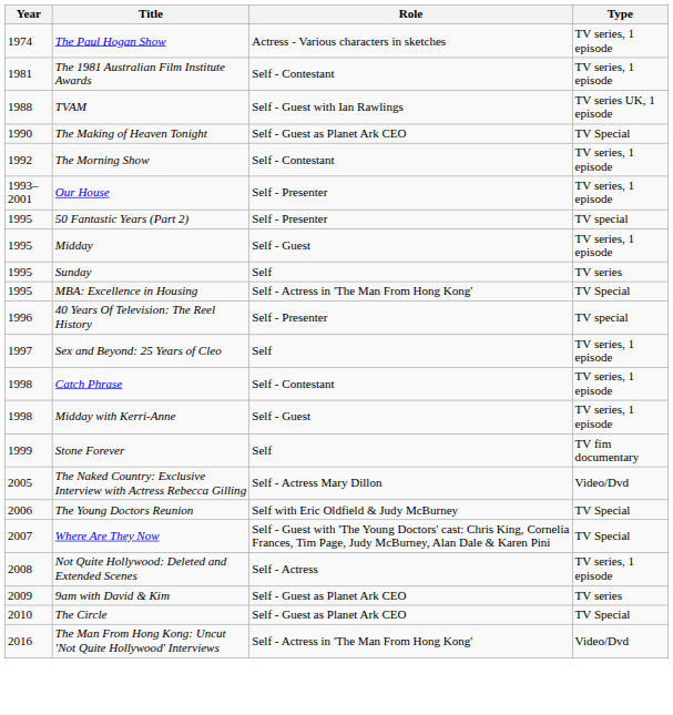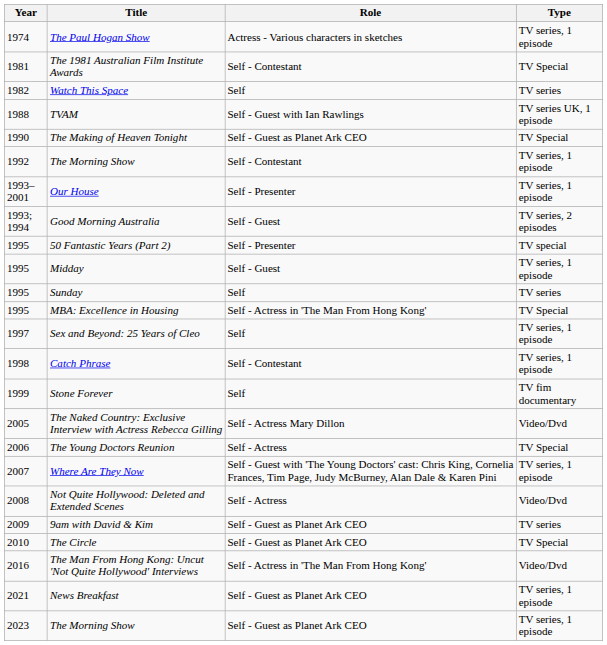The 1981 Australian Film Institute Awards | Type: TV series, 1 episode -> TV Special
+ row: 1982 | Watch This Space | Self | TV series
+ row: 1993; 1994 | Good Morning Australia | Self - Guest | TV series, 2 episodes
- row: 1996 | 40 Years Of Television: The Reel History | Self - Presenter | TV special
- row: 1998 | Midday with Kerri-Anne | Self - Guest | TV series, 1 episode
The Young Doctors Reunion | Role: Self with Eric Oldfield & Judy McBurney -> Self - Actress
Where Are They Now | Type: TV Special -> TV series, 1 episode
Not Quite Hollywood: Deleted and Extended Scenes | Type: TV series, 1 episode -> Video/Dvd
+ row: 2021 | News Breakfast | Self - Guest as Planet Ark CEO | TV series, 1 episode
+ row: 2023 | The Morning Show | Self - Guest as Planet Ark CEO | TV series, 1 episode
